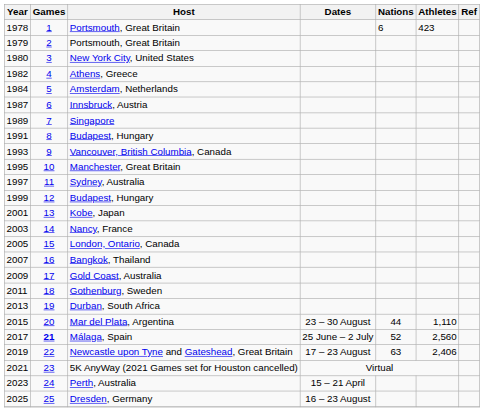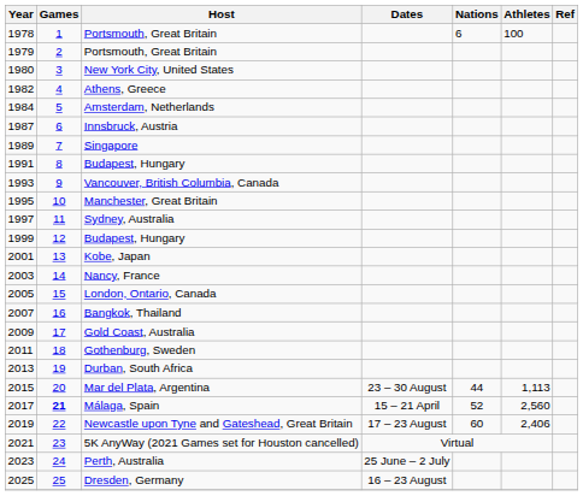1978 / Portsmouth, Great Britain | Athletes: 423 -> 100
Mar del Plata, Argentina | Athletes: 1,110 -> 1,113
Málaga, Spain | Dates: 25 June – 2 July -> 15 – 21 April
Newcastle upon Tyne and Gateshead, Great Britain | Nations: 63 -> 60
Perth, Australia | Dates: 15 – 21 April -> 25 June – 2 July
